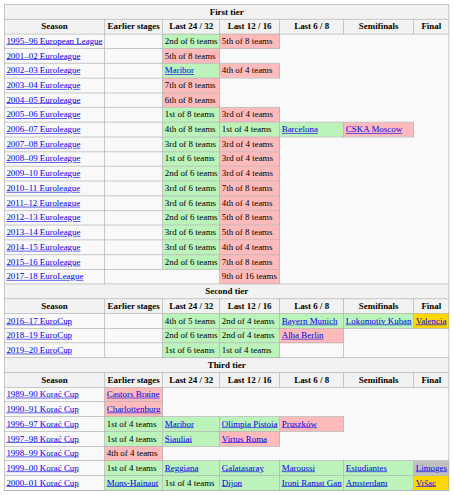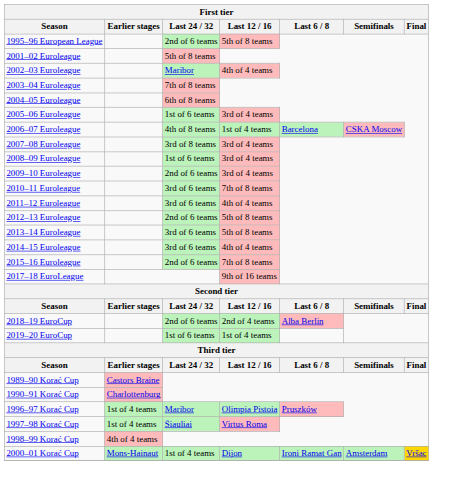2005–06 Euroleague | Last 24 / 32: 1st of 8 teams -> 1st of 6 teams
- row: 2016–17 EuroCup | 4th of 5 teams | 2nd of 4 teams | Bayern Munich | Lokomotiv Kuban | Valencia
- row: 1999–00 Korać Cup | 1st of 4 teams | Reggiana | Galatasaray | Maroussi | Estudiantes | Limoges
